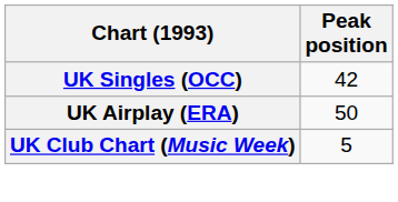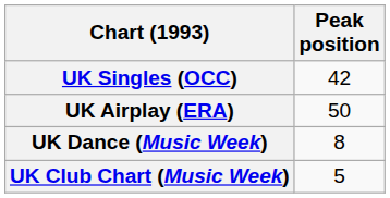+ row: UK Dance (Music Week) | 8
